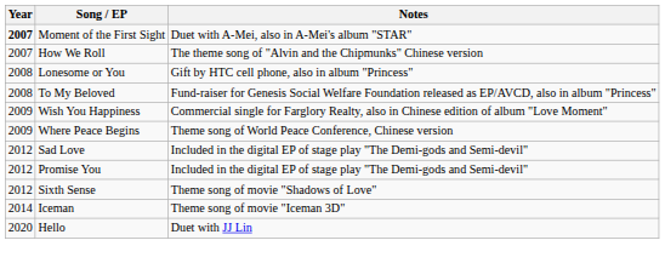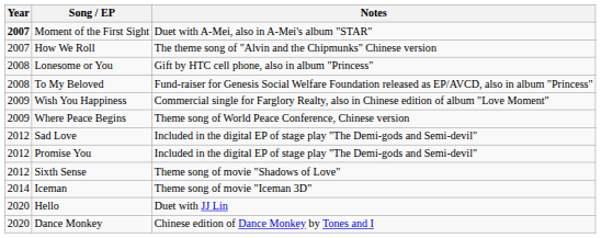+ row: 2020 | Dance Monkey | Chinese edition of Dance Monkey by Tones and I
